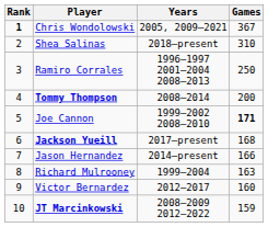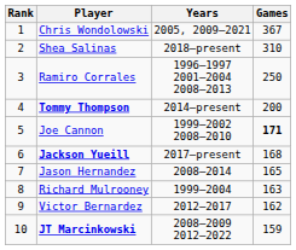Chris Wondolowski | Rank: bold -> normal
Tommy Thompson | Years: 2008–2014 -> 2014–present
Jason Hernandez | Years: 2014–present -> 2008–2014
Jason Hernandez | Games: 166 -> 165
Victor Bernardez | Games: 160 -> 162
